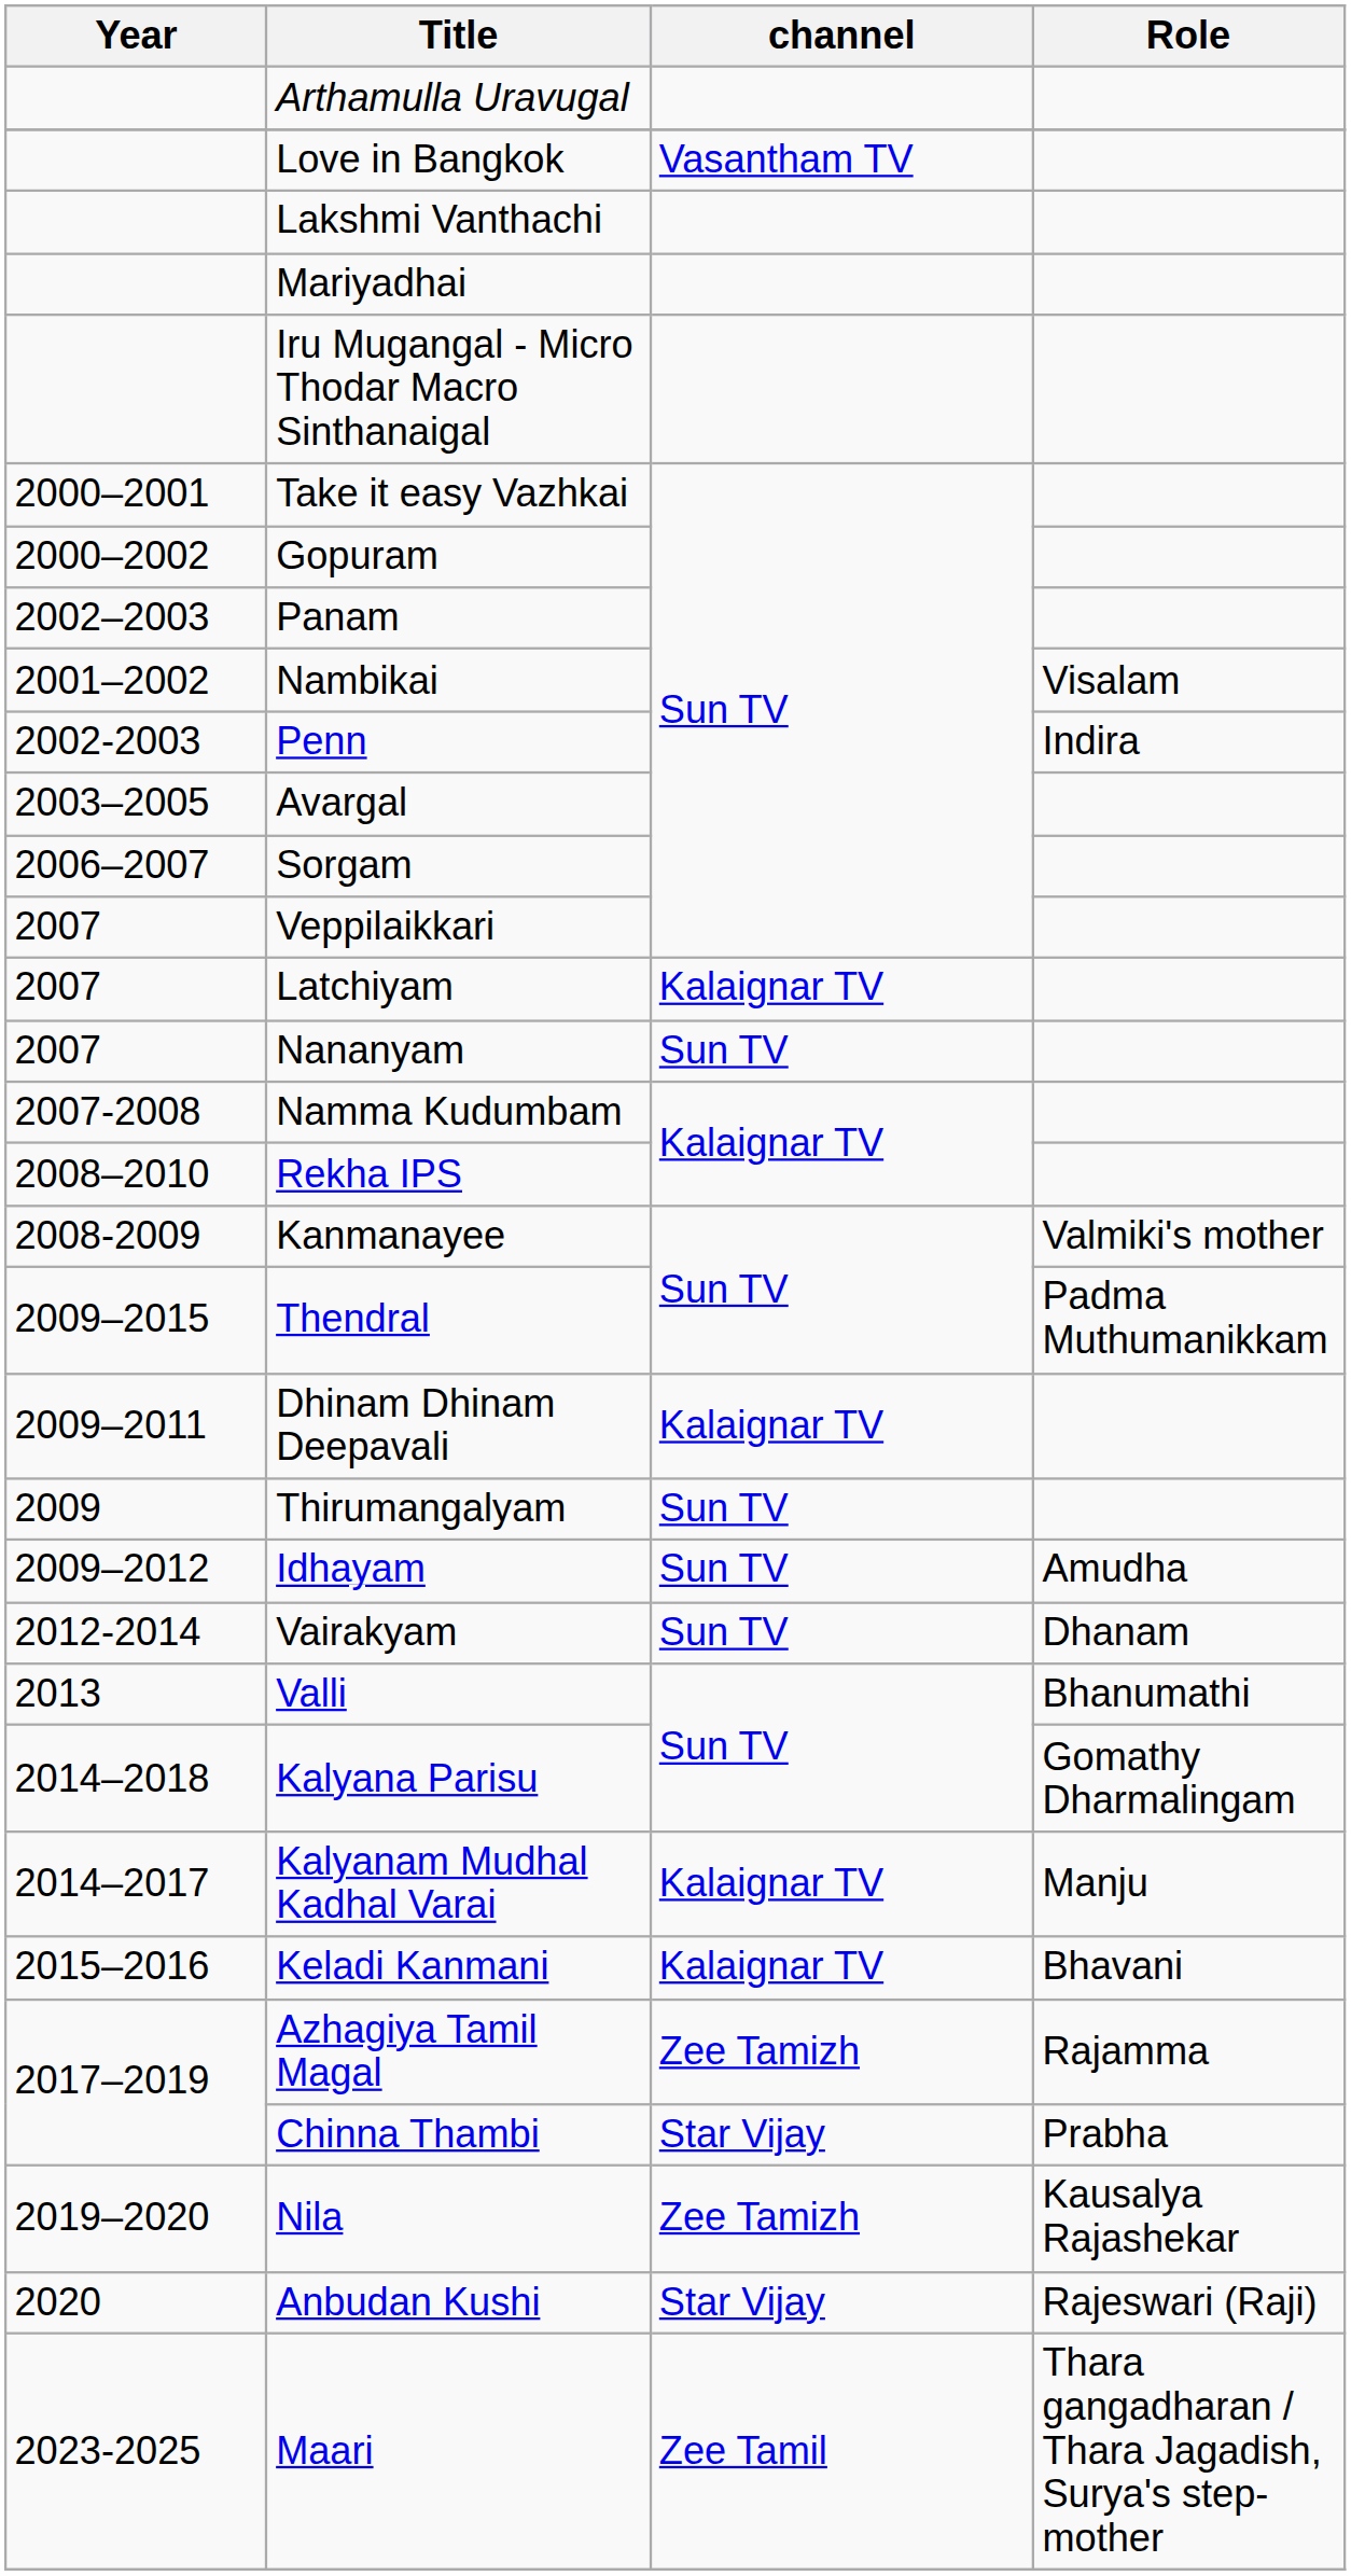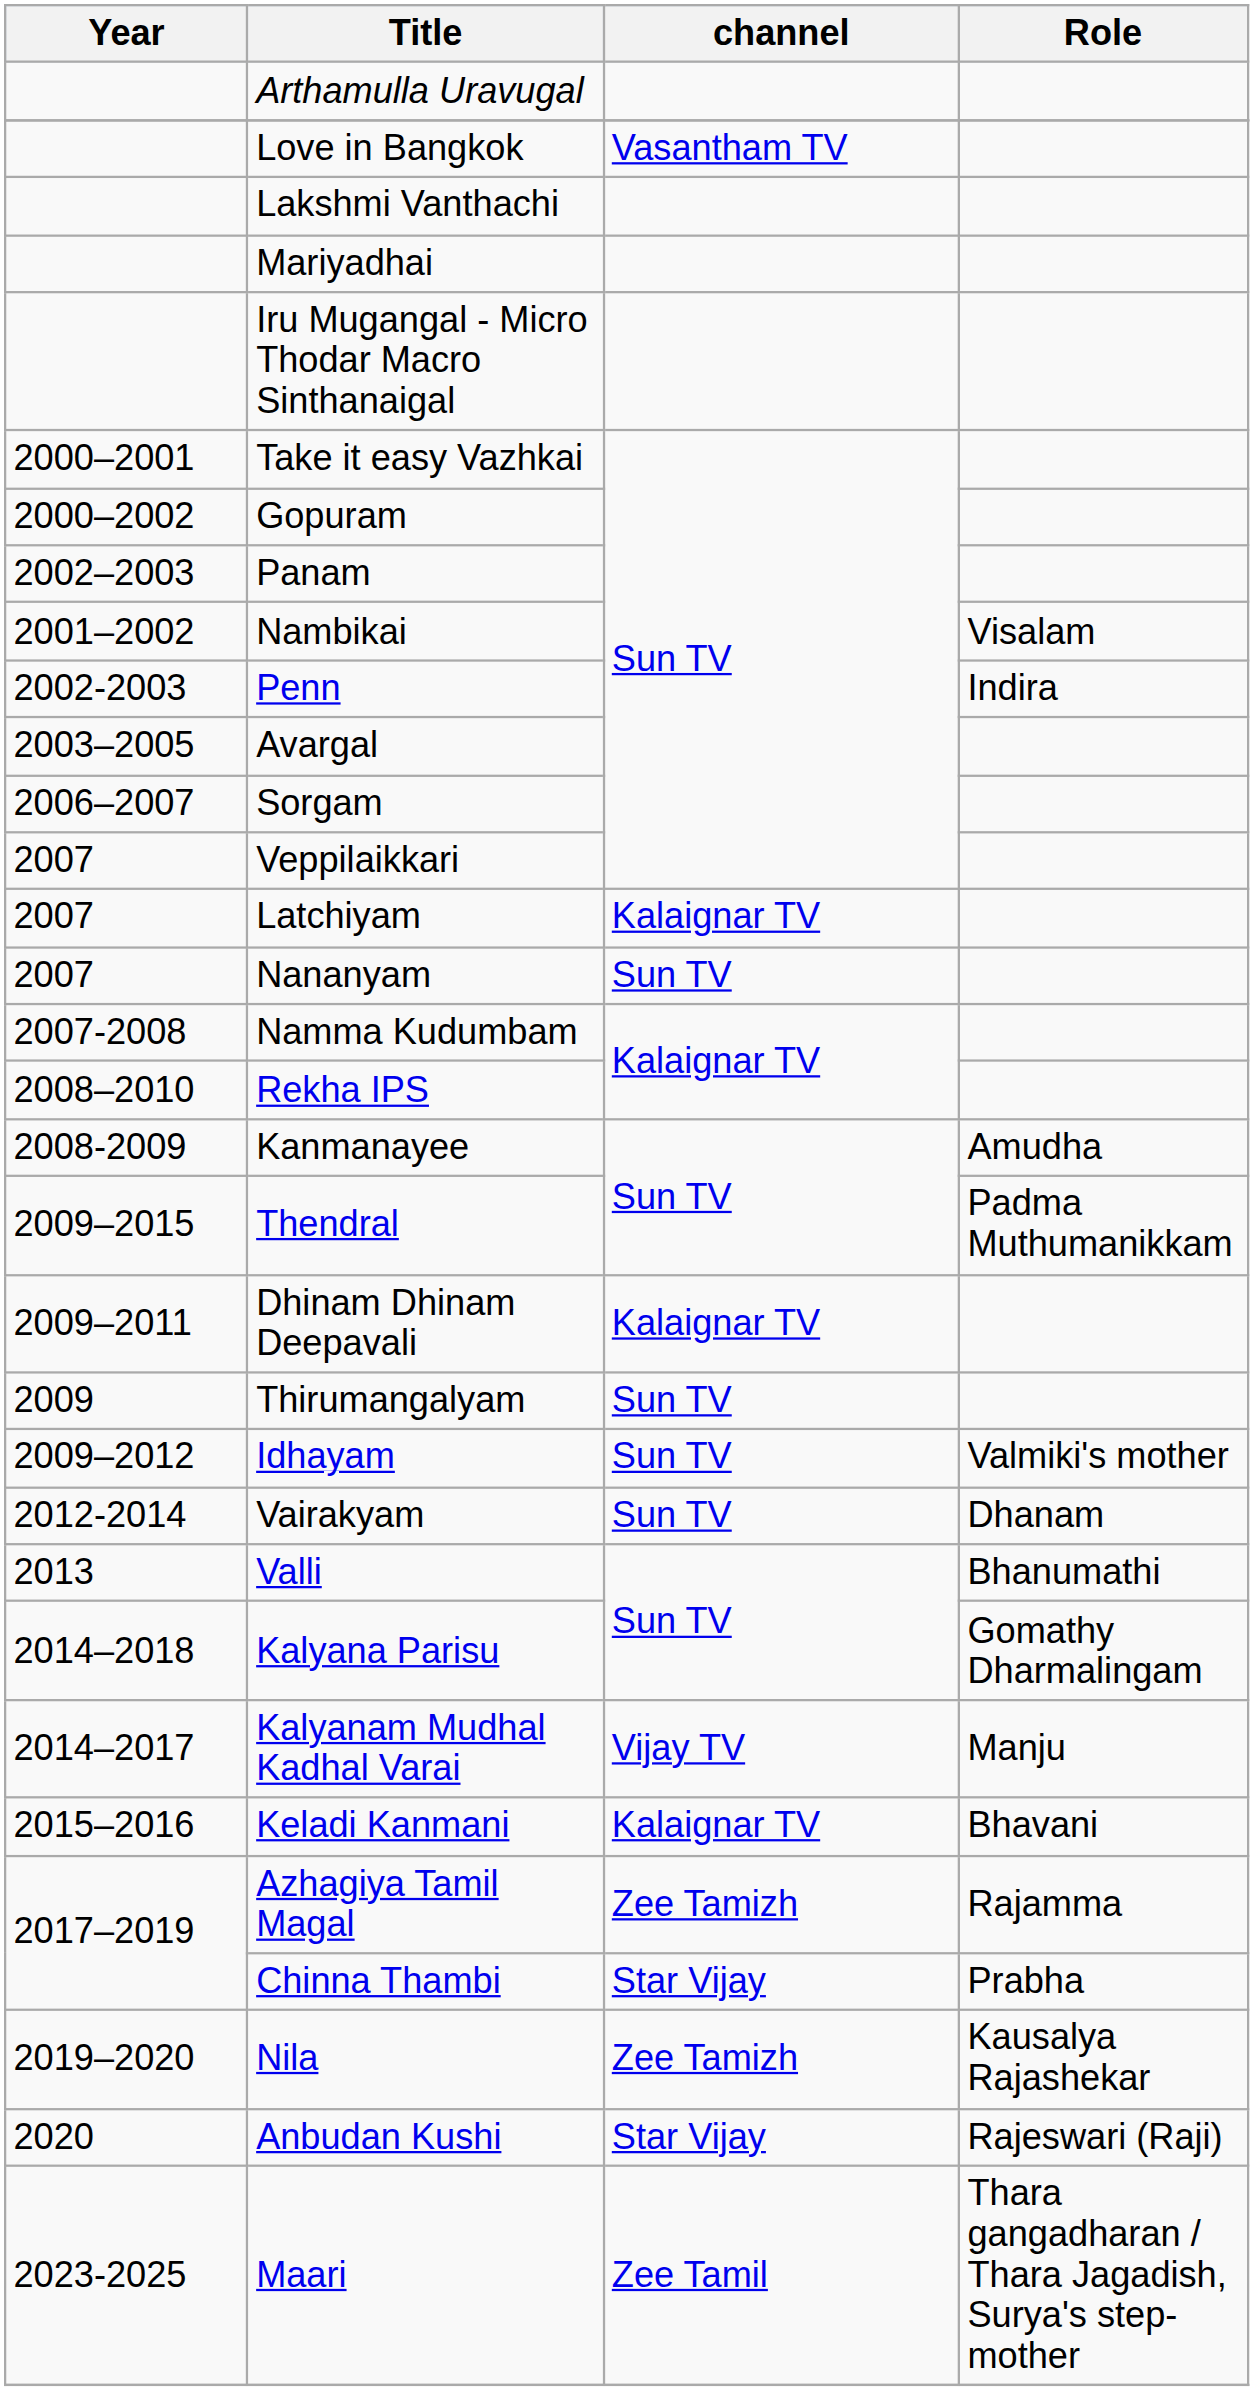Kanmanayee | Role: Valmiki's mother -> Amudha
Idhayam | Role: Amudha -> Valmiki's mother
Kalyanam Mudhal Kadhal Varai | channel: Kalaignar TV -> Vijay TV
